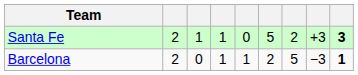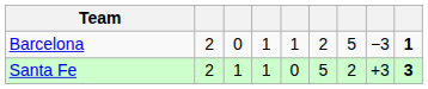rows swapped: Santa Fe <-> Barcelona
